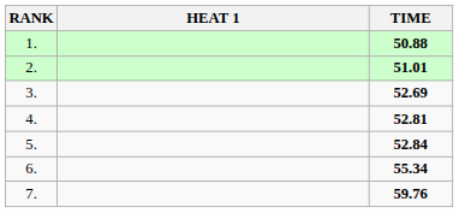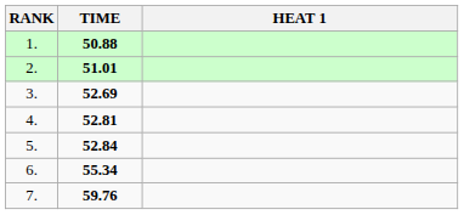columns swapped: HEAT 1 <-> TIME
